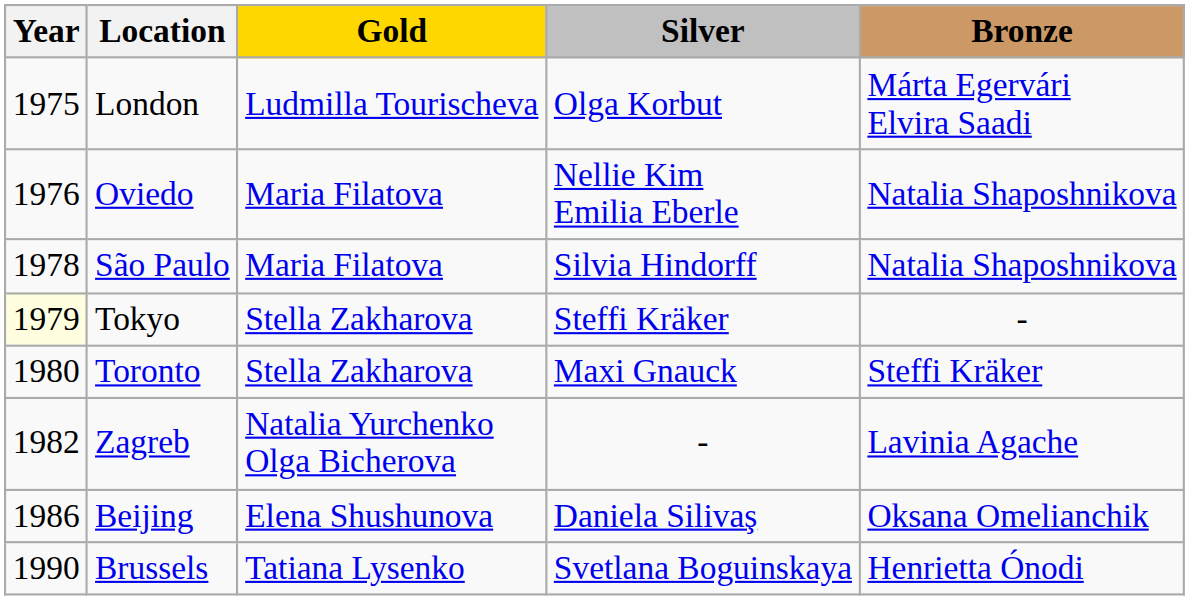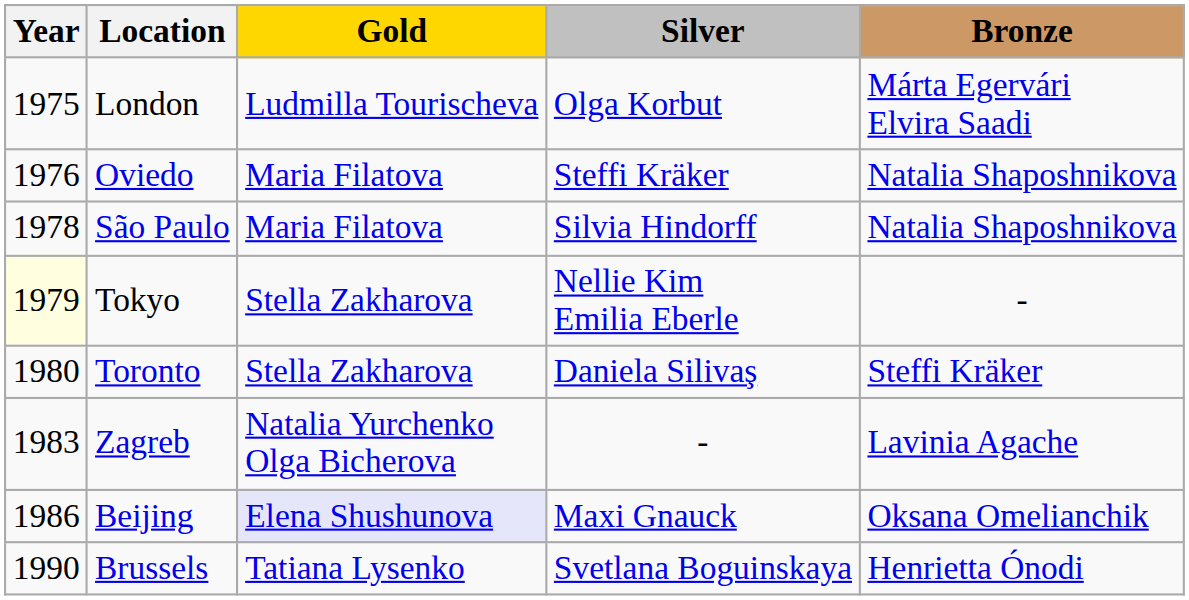Oviedo | Silver: Nellie Kim Emilia Eberle -> Steffi Kräker
Tokyo | Silver: Steffi Kräker -> Nellie Kim Emilia Eberle
Toronto | Silver: Maxi Gnauck -> Daniela Silivaş
Zagreb | Year: 1982 -> 1983
Beijing | Gold: no background -> lavender background
Beijing | Silver: Daniela Silivaş -> Maxi Gnauck
